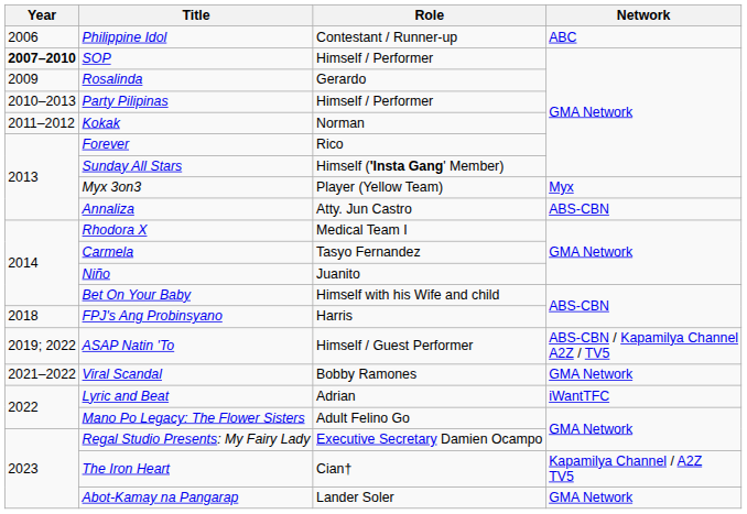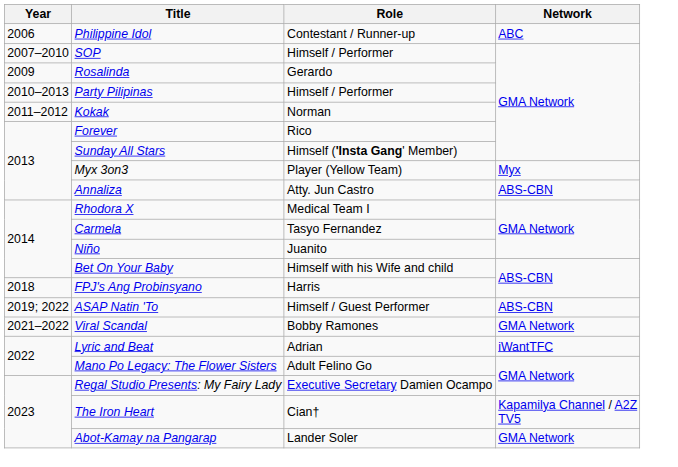SOP | Year: bold -> normal
ASAP Natin 'To | Network: ABS-CBN / Kapamilya Channel A2Z / TV5 -> ABS-CBN
